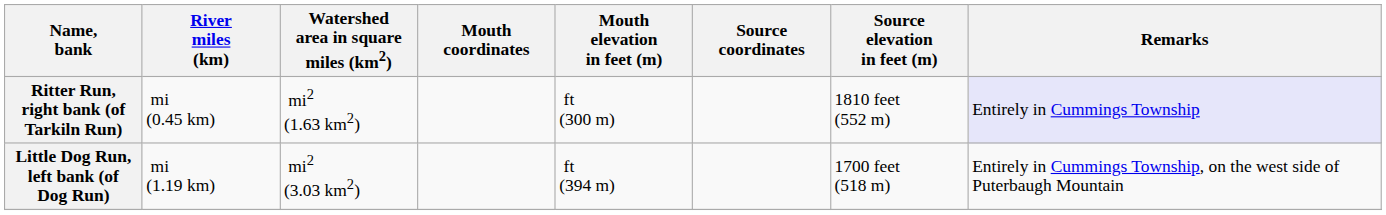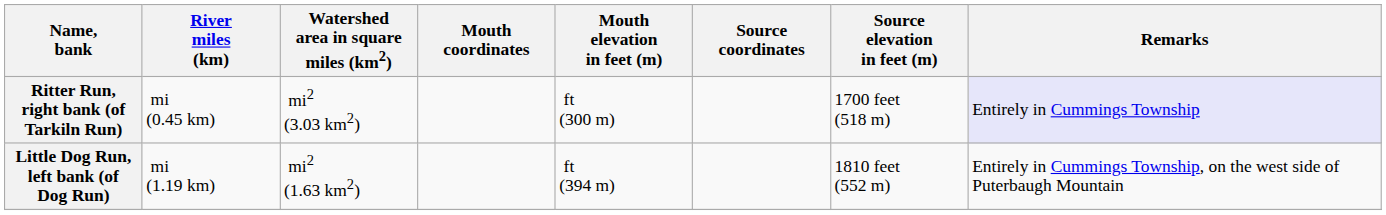Ritter Run, right bank (of Tarkiln Run) | Watershed area in square miles (km2): mi2 (1.63 km2) -> mi2 (3.03 km2)
Ritter Run, right bank (of Tarkiln Run) | Source elevation in feet (m): 1810 feet (552 m) -> 1700 feet (518 m)
Little Dog Run, left bank (of Dog Run) | Watershed area in square miles (km2): mi2 (3.03 km2) -> mi2 (1.63 km2)
Little Dog Run, left bank (of Dog Run) | Source elevation in feet (m): 1700 feet (518 m) -> 1810 feet (552 m)
